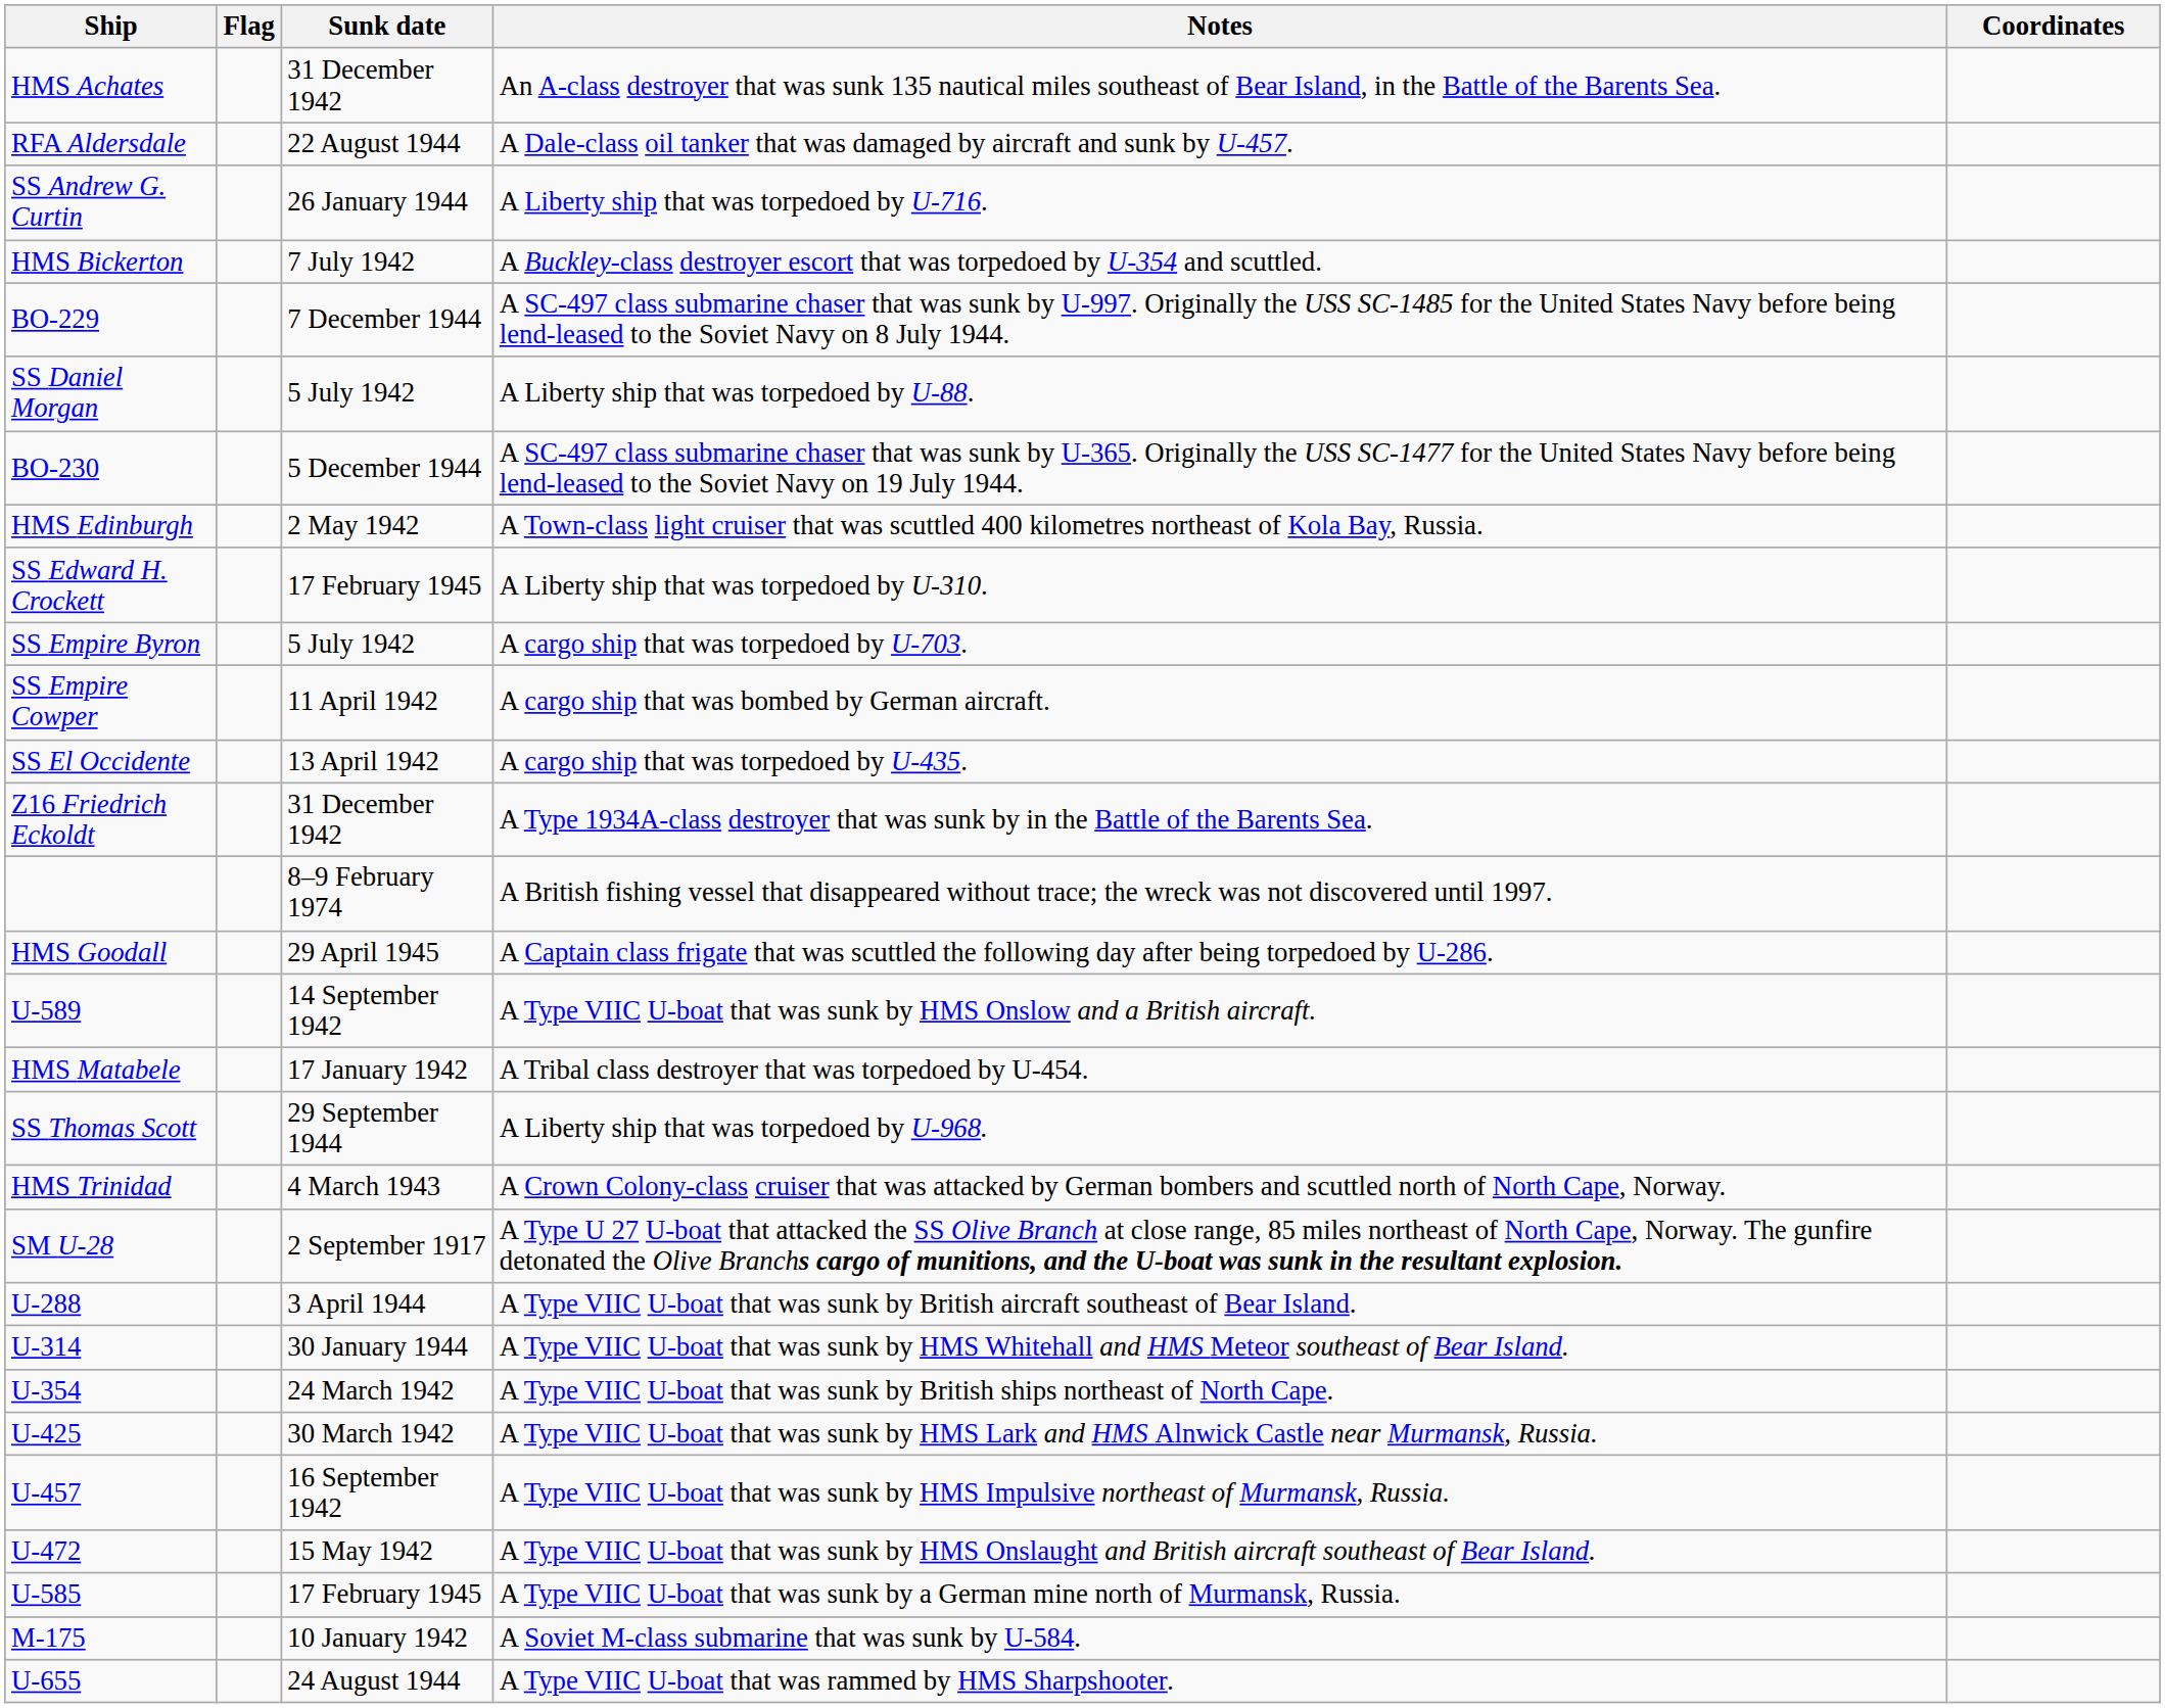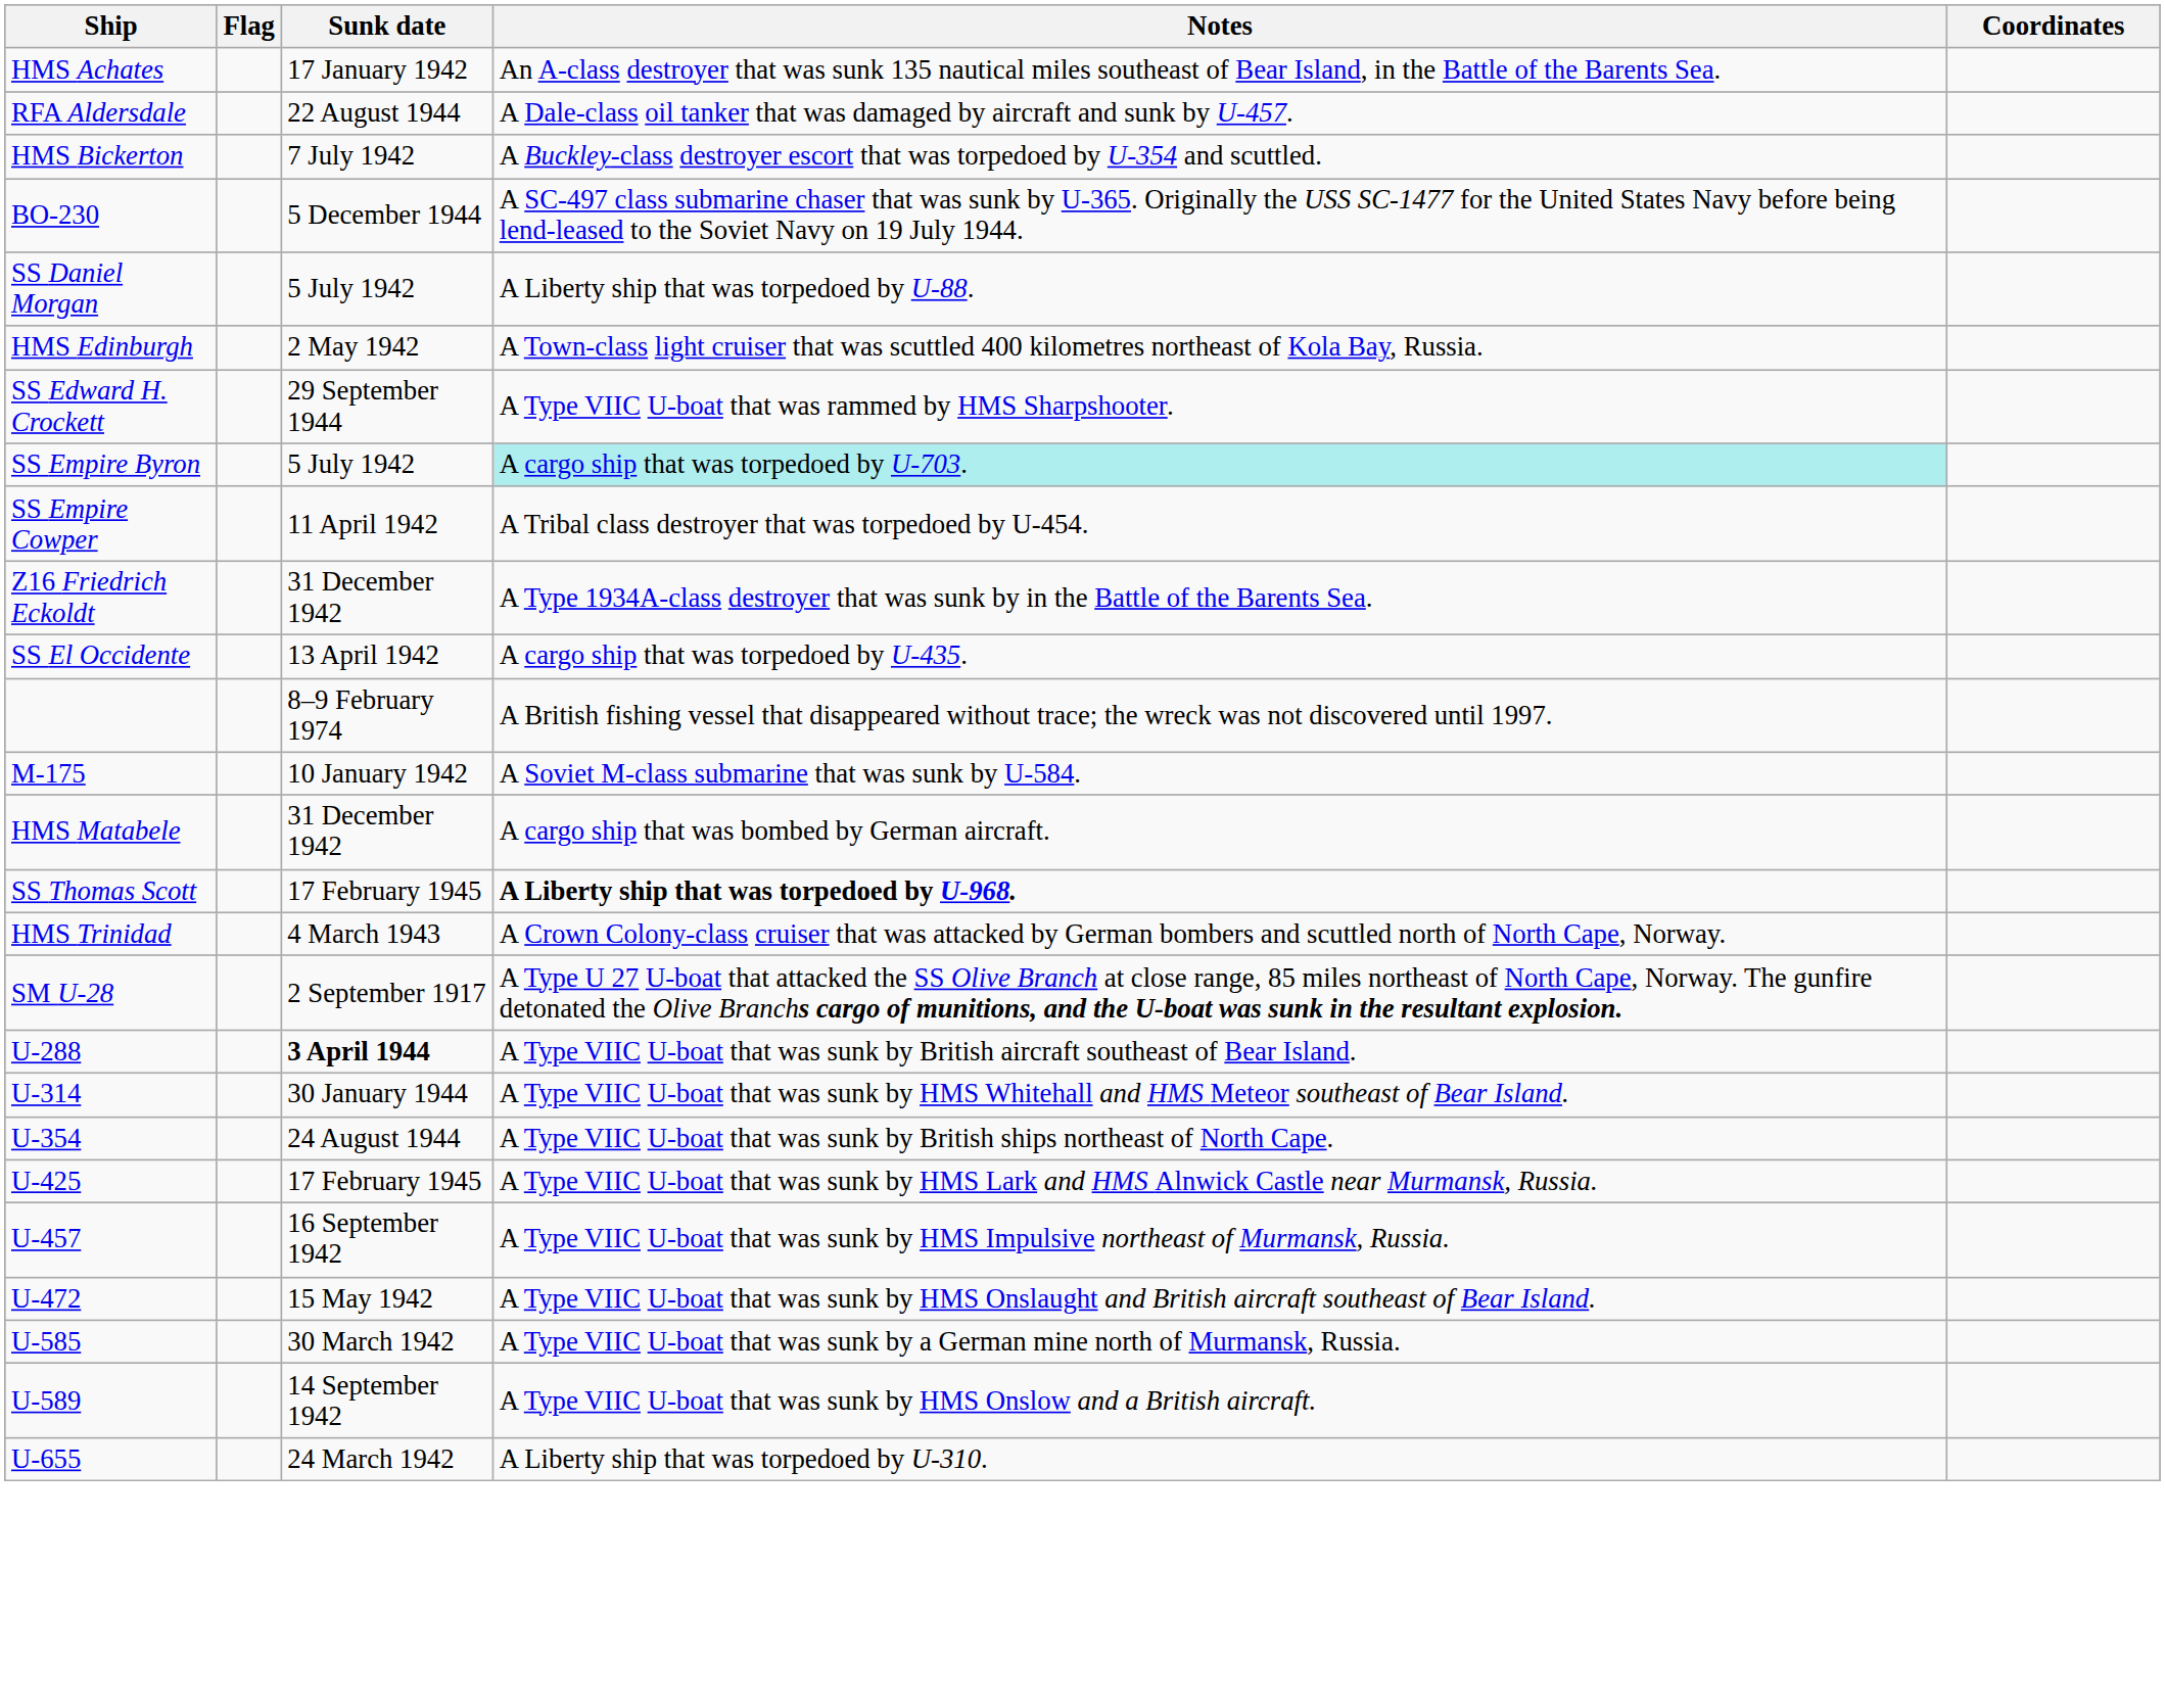HMS Achates | Sunk date: 31 December 1942 -> 17 January 1942
- row: SS Andrew G. Curtin | 26 January 1944 | A Liberty ship that was torpedoed by U-716.
- row: BO-229 | 7 December 1944 | A SC-497 class submarine chaser that was sunk by U-997. Originally the USS SC-1485 for the United States Navy before being lend-leased to the Soviet Navy on 8 July 1944.
rows swapped: BO-230 <-> SS Daniel Morgan
SS Edward H. Crockett | Sunk date: 17 February 1945 -> 29 September 1944
SS Edward H. Crockett | Notes: A Liberty ship that was torpedoed by U-310. -> A Type VIIC U-boat that was rammed by HMS Sharpshooter.
SS Empire Byron | Notes: no background -> paleturquoise background
SS Empire Cowper | Notes: A cargo ship that was bombed by German aircraft. -> A Tribal class destroyer that was torpedoed by U-454.
rows swapped: SS El Occidente <-> Z16 Friedrich Eckoldt
- row: HMS Goodall | 29 April 1945 | A Captain class frigate that was scuttled the following day after being torpedoed by U-286.
rows swapped: M-175 <-> U-589
HMS Matabele | Sunk date: 17 January 1942 -> 31 December 1942
HMS Matabele | Notes: A Tribal class destroyer that was torpedoed by U-454. -> A cargo ship that was bombed by German aircraft.
SS Thomas Scott | Sunk date: 29 September 1944 -> 17 February 1945
SS Thomas Scott | Notes: normal -> bold
U-288 | Sunk date: normal -> bold
U-354 | Sunk date: 24 March 1942 -> 24 August 1944
U-425 | Sunk date: 30 March 1942 -> 17 February 1945
U-585 | Sunk date: 17 February 1945 -> 30 March 1942
U-655 | Sunk date: 24 August 1944 -> 24 March 1942
U-655 | Notes: A Type VIIC U-boat that was rammed by HMS Sharpshooter. -> A Liberty ship that was torpedoed by U-310.
